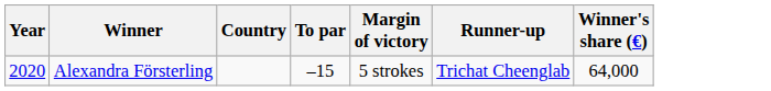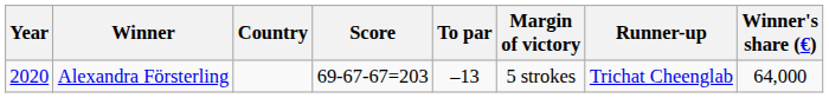+ column: Score | 69-67-67=203
Alexandra Försterling | To par: –15 -> –13
